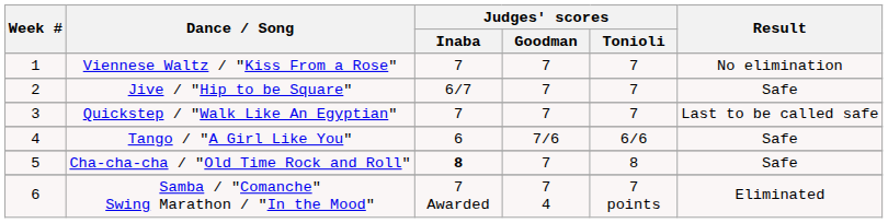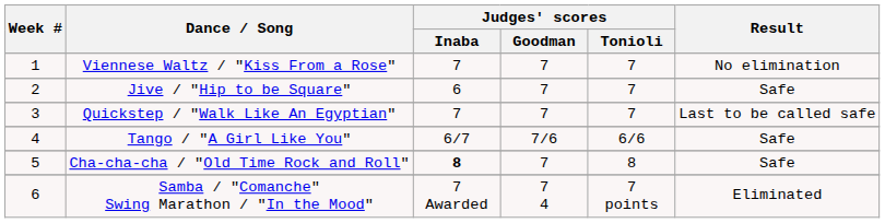Jive / "Hip to be Square" | Judges' scores / Inaba: 6/7 -> 6
Tango / "A Girl Like You" | Judges' scores / Inaba: 6 -> 6/7
